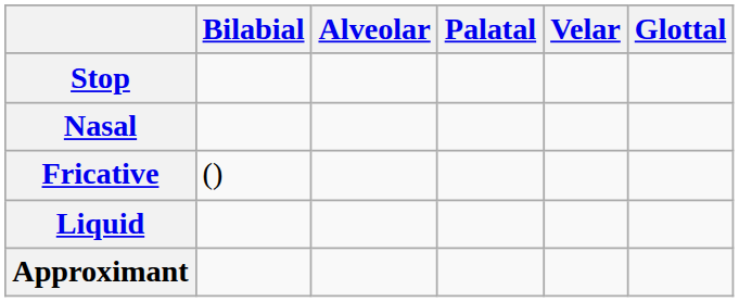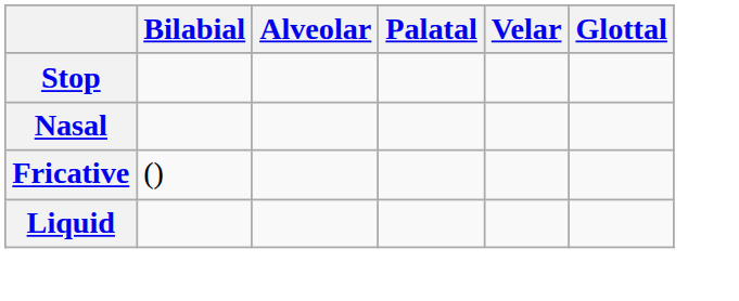- row: Approximant
